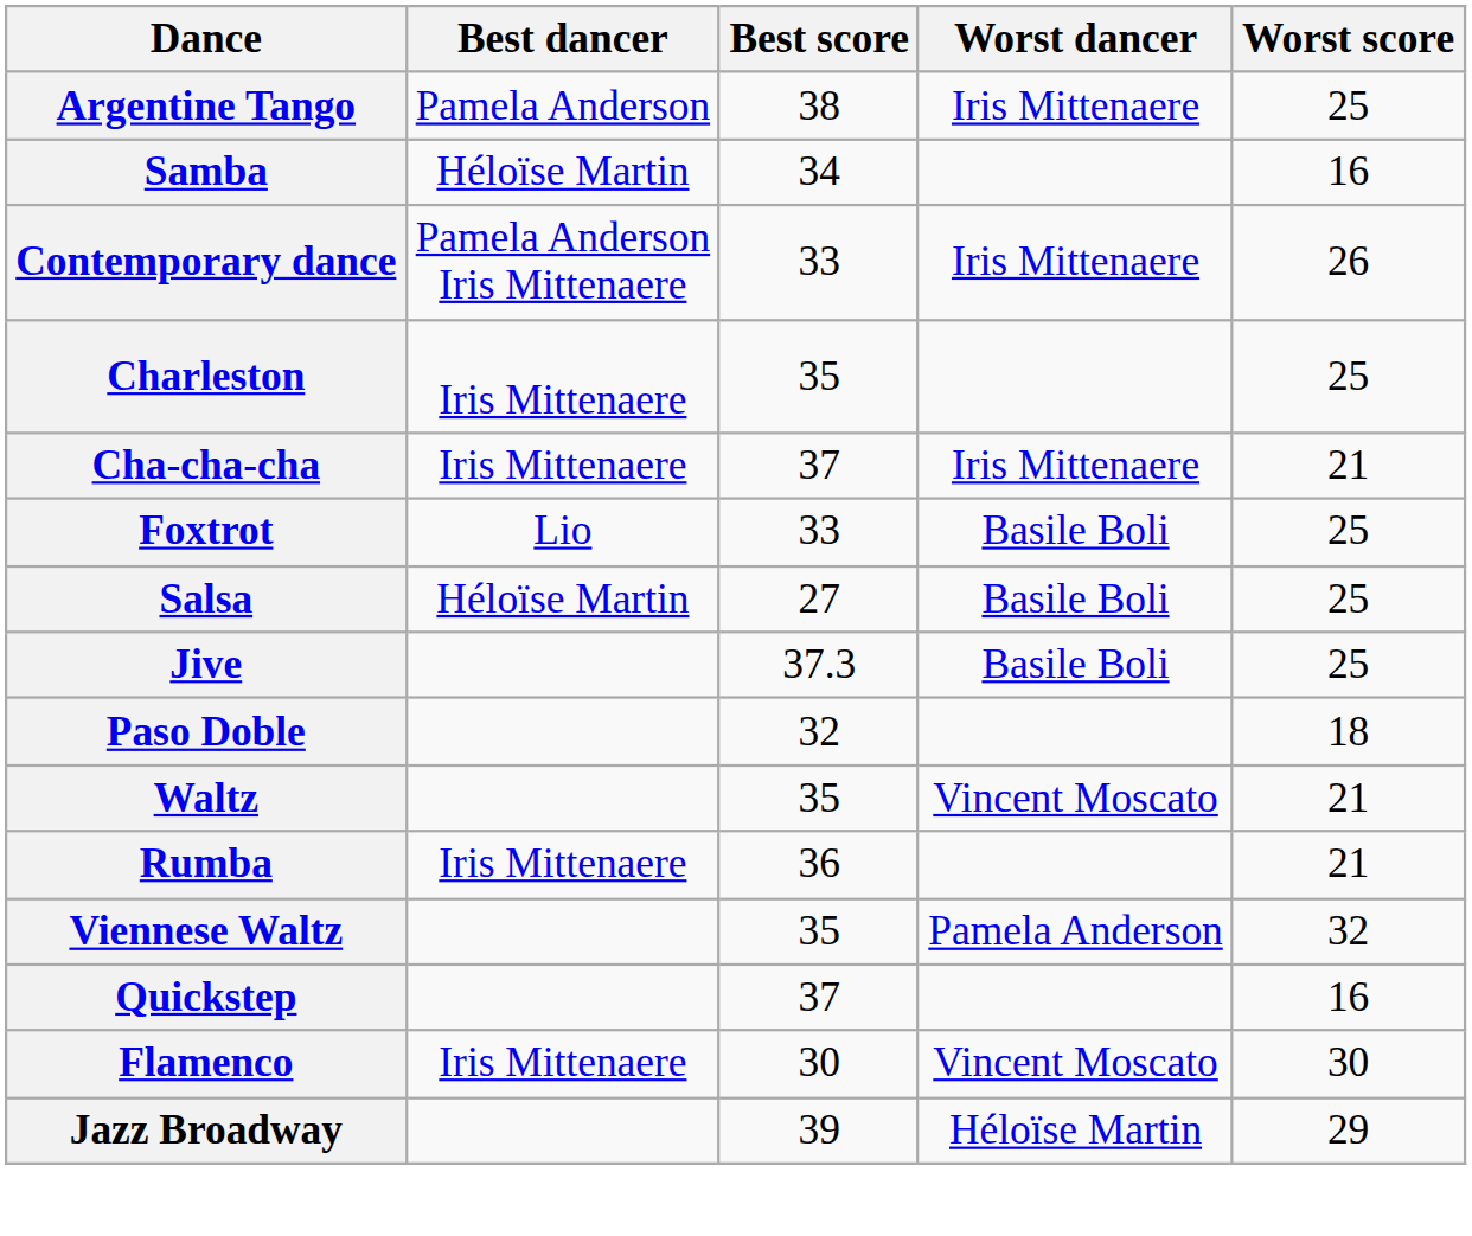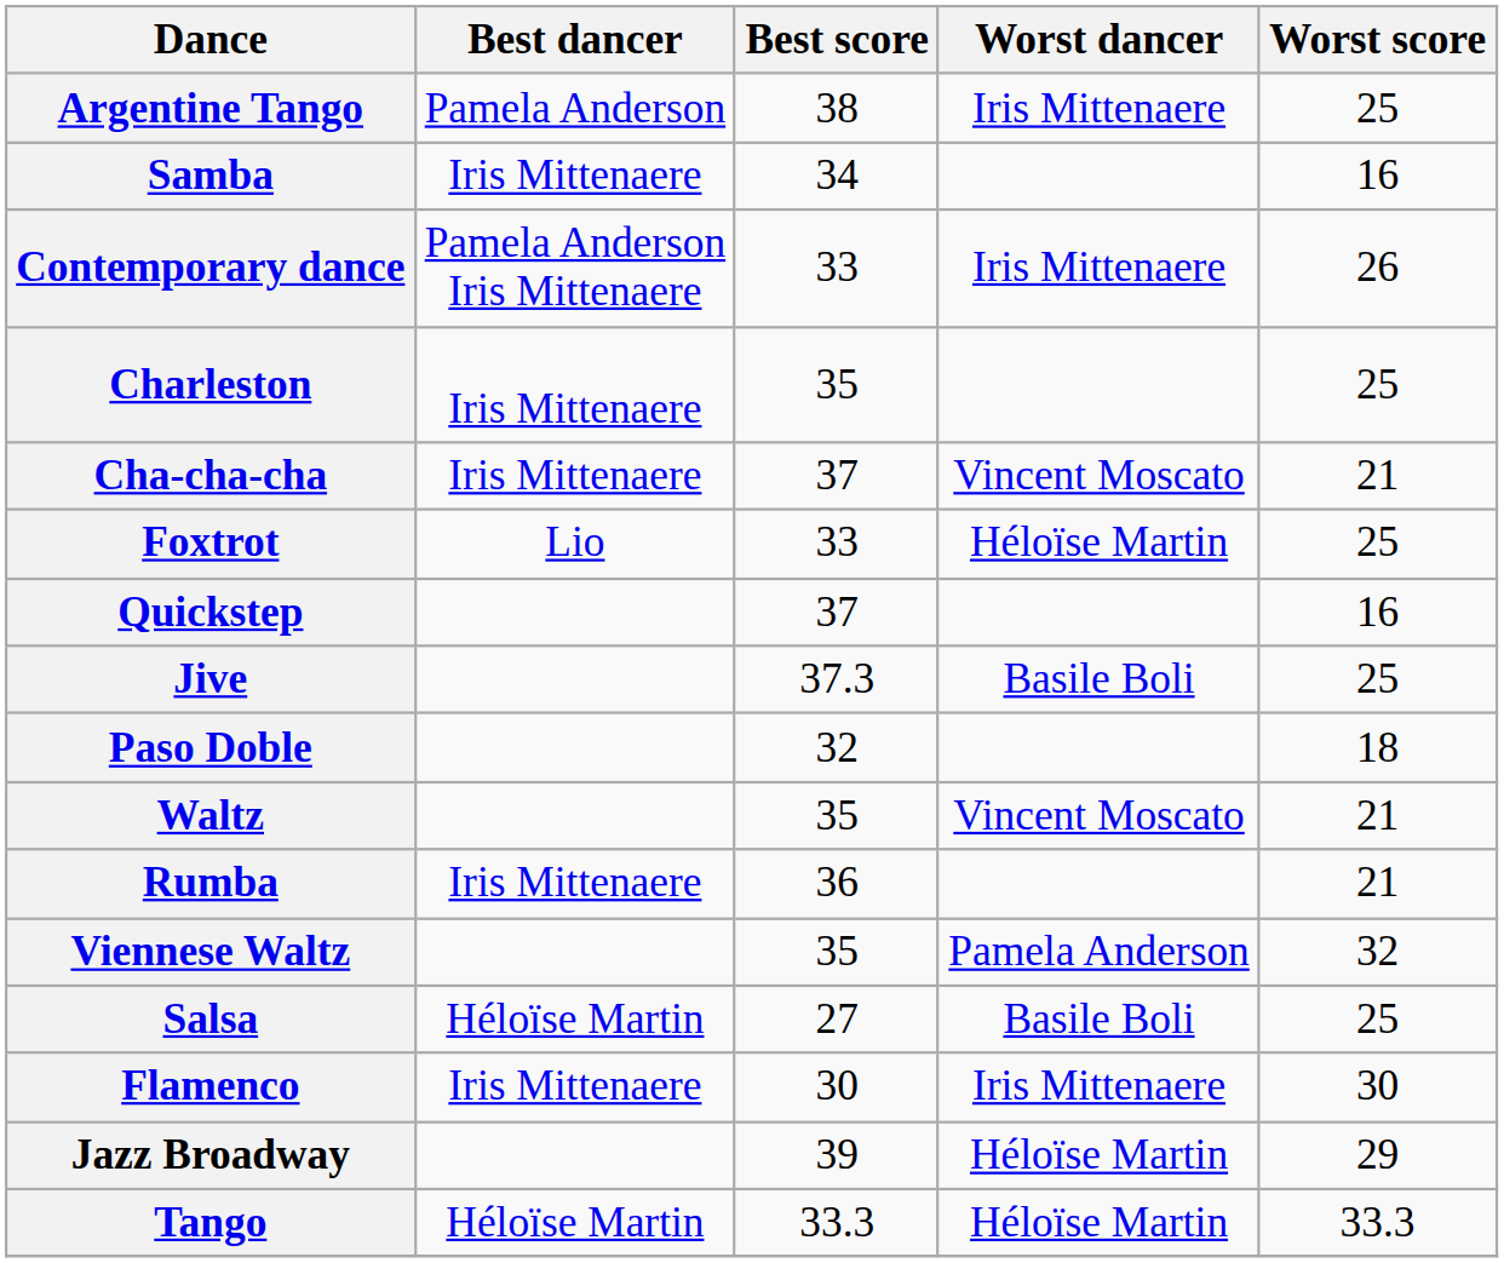Samba | Best dancer: Héloïse Martin -> Iris Mittenaere
Cha-cha-cha | Worst dancer: Iris Mittenaere -> Vincent Moscato
Foxtrot | Worst dancer: Basile Boli -> Héloïse Martin
rows swapped: Quickstep <-> Salsa
Flamenco | Worst dancer: Vincent Moscato -> Iris Mittenaere
+ row: Tango | Héloïse Martin | 33.3 | Héloïse Martin | 33.3
